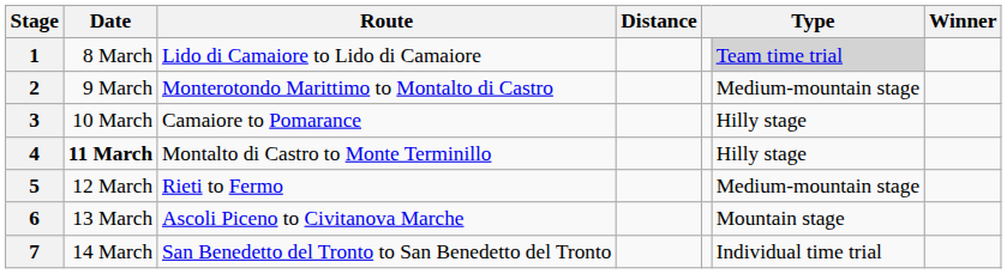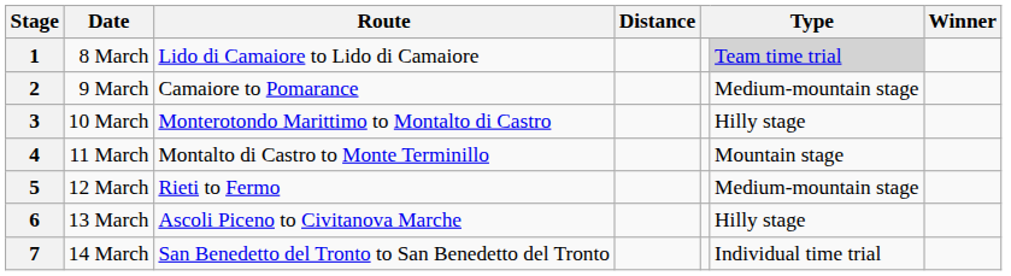2 | Route: Monterotondo Marittimo to Montalto di Castro -> Camaiore to Pomarance
3 | Route: Camaiore to Pomarance -> Monterotondo Marittimo to Montalto di Castro
4 | Date: bold -> normal
4 | column 6: Hilly stage -> Mountain stage
6 | column 6: Mountain stage -> Hilly stage
